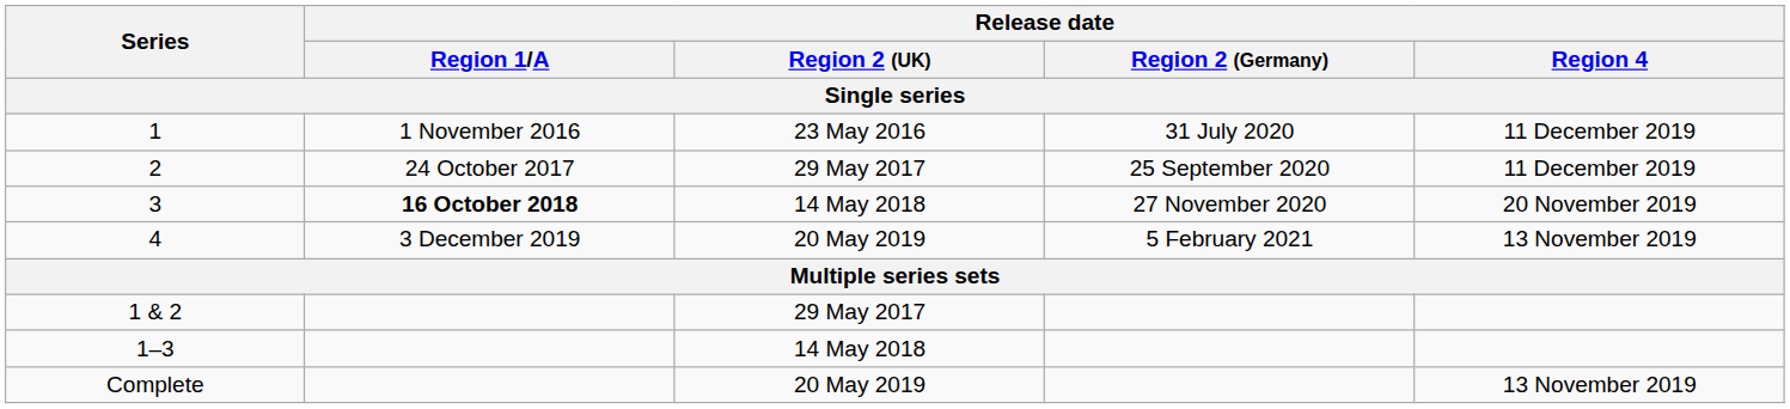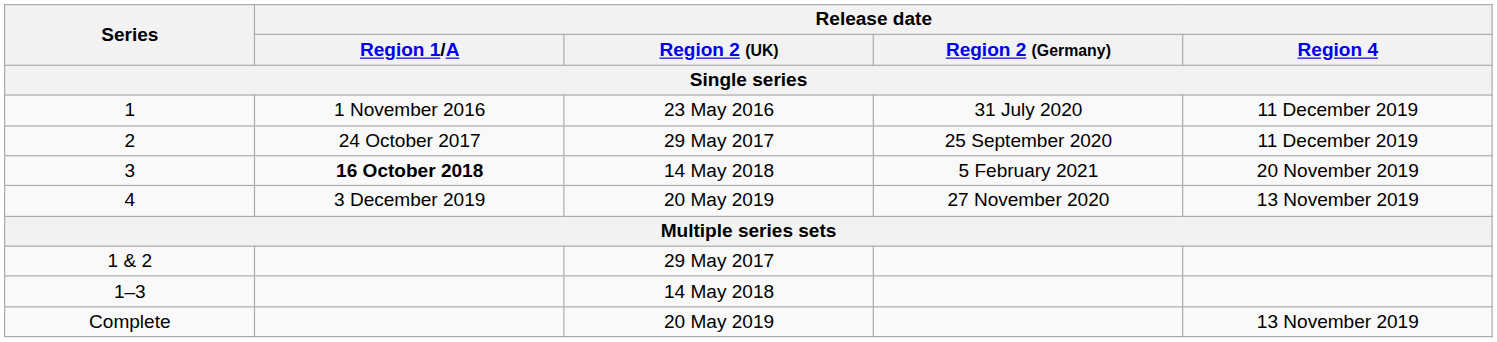3 | Release date / Region 2 (Germany): 27 November 2020 -> 5 February 2021
4 | Release date / Region 2 (Germany): 5 February 2021 -> 27 November 2020
